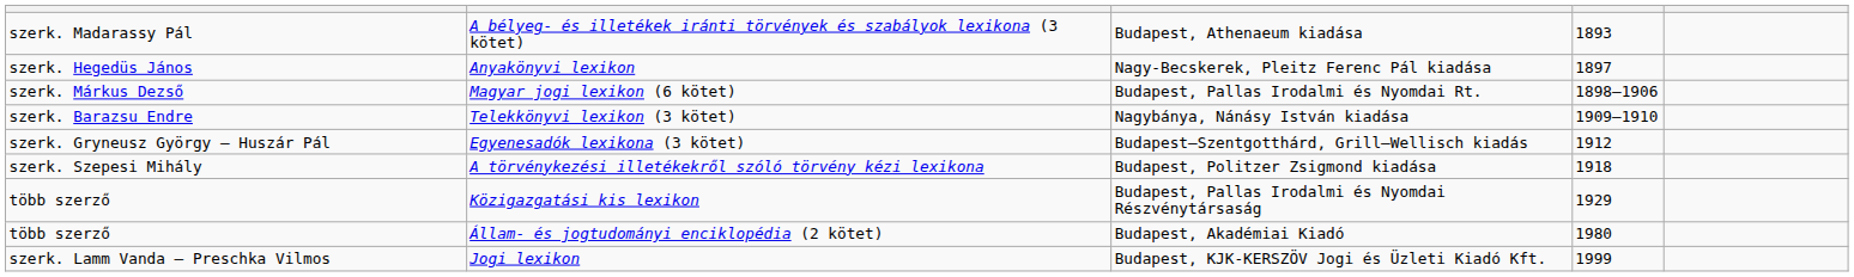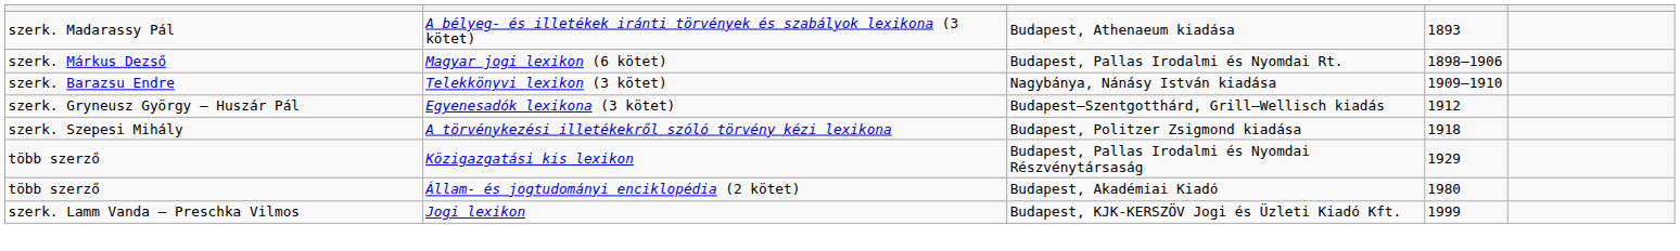- row: szerk. Hegedüs János | Anyakönyvi lexikon | Nagy-Becskerek, Pleitz Ferenc Pál kiadása | 1897
